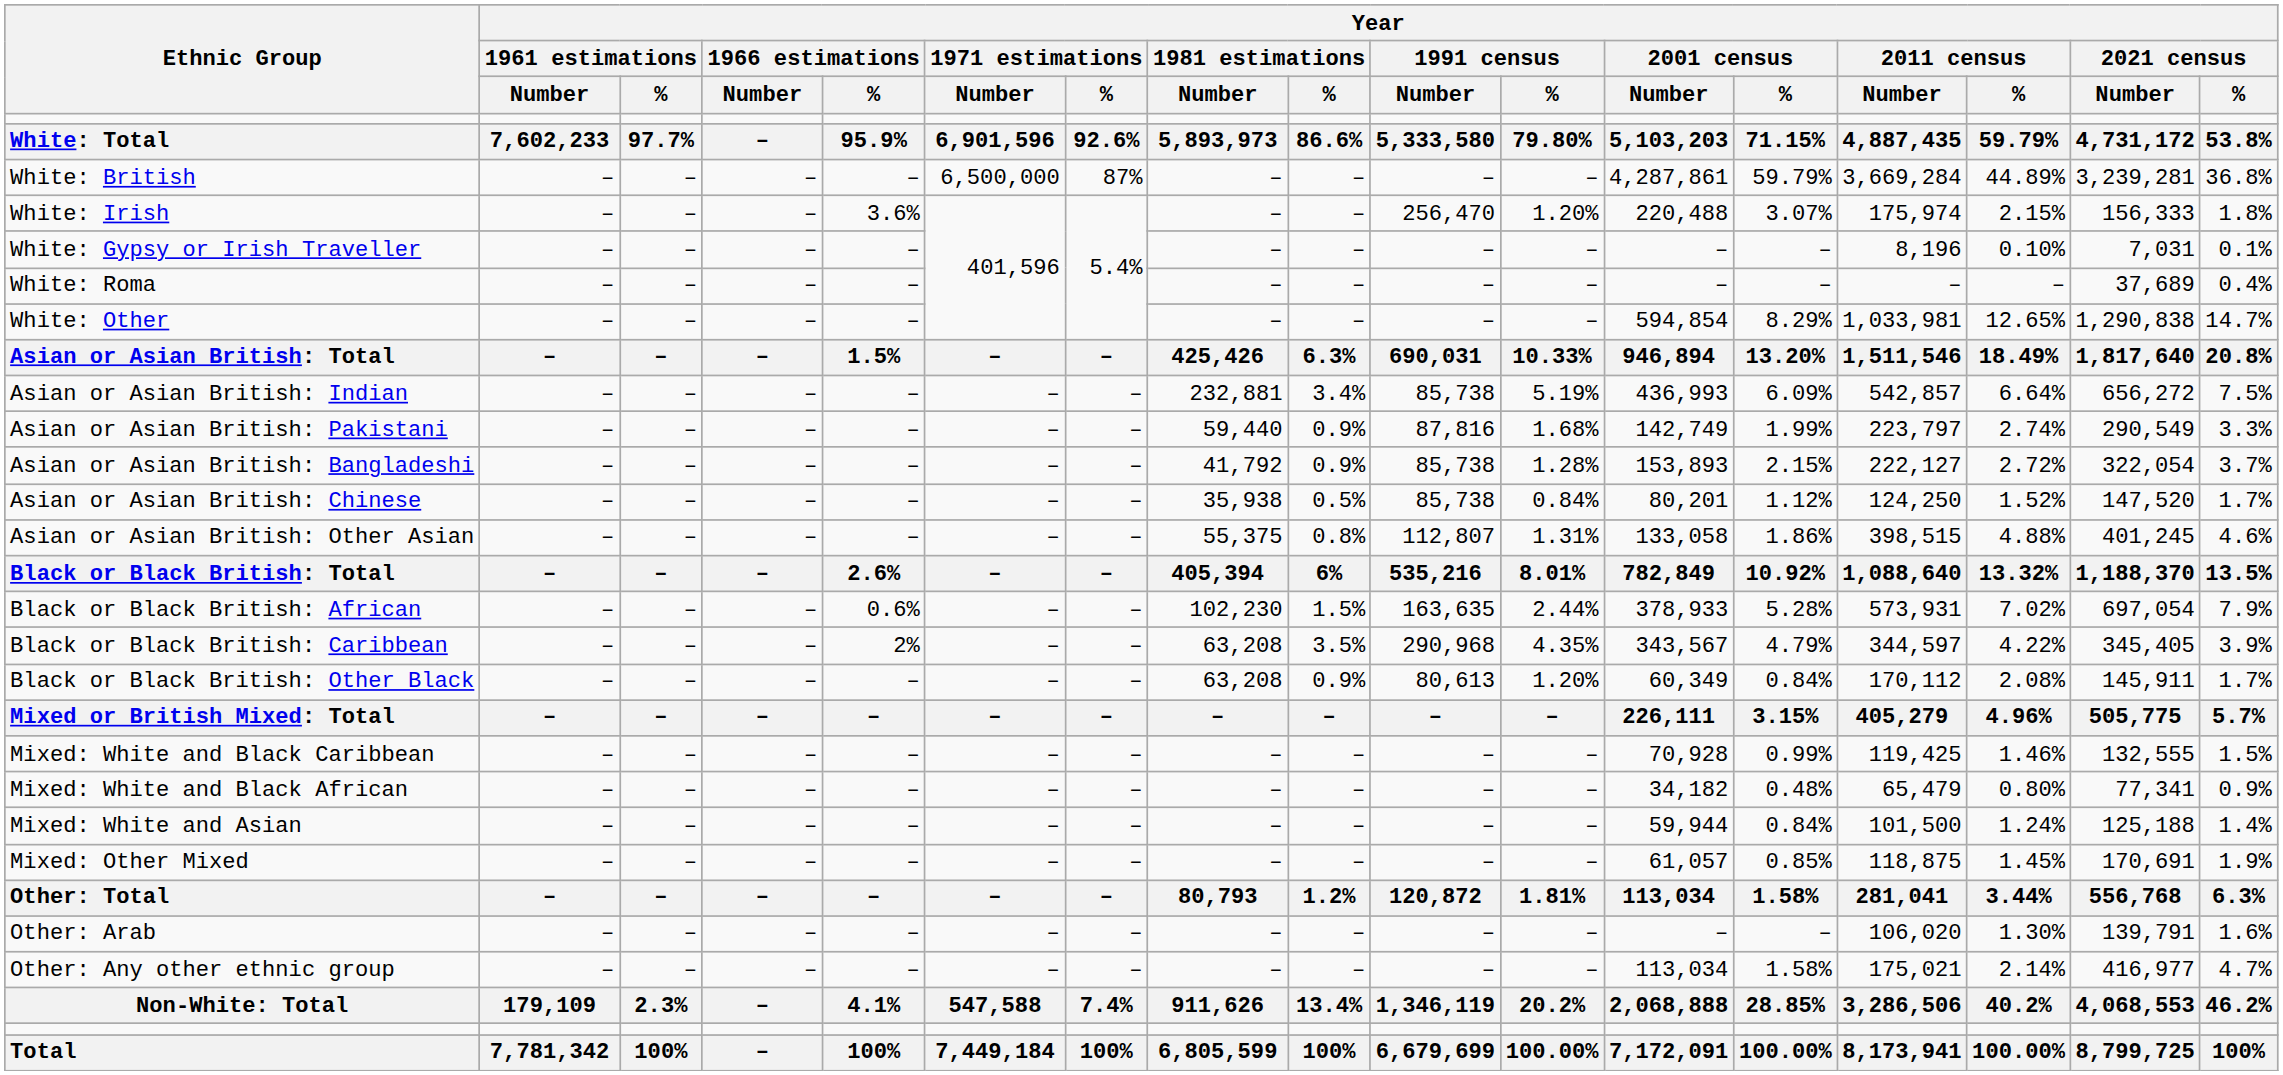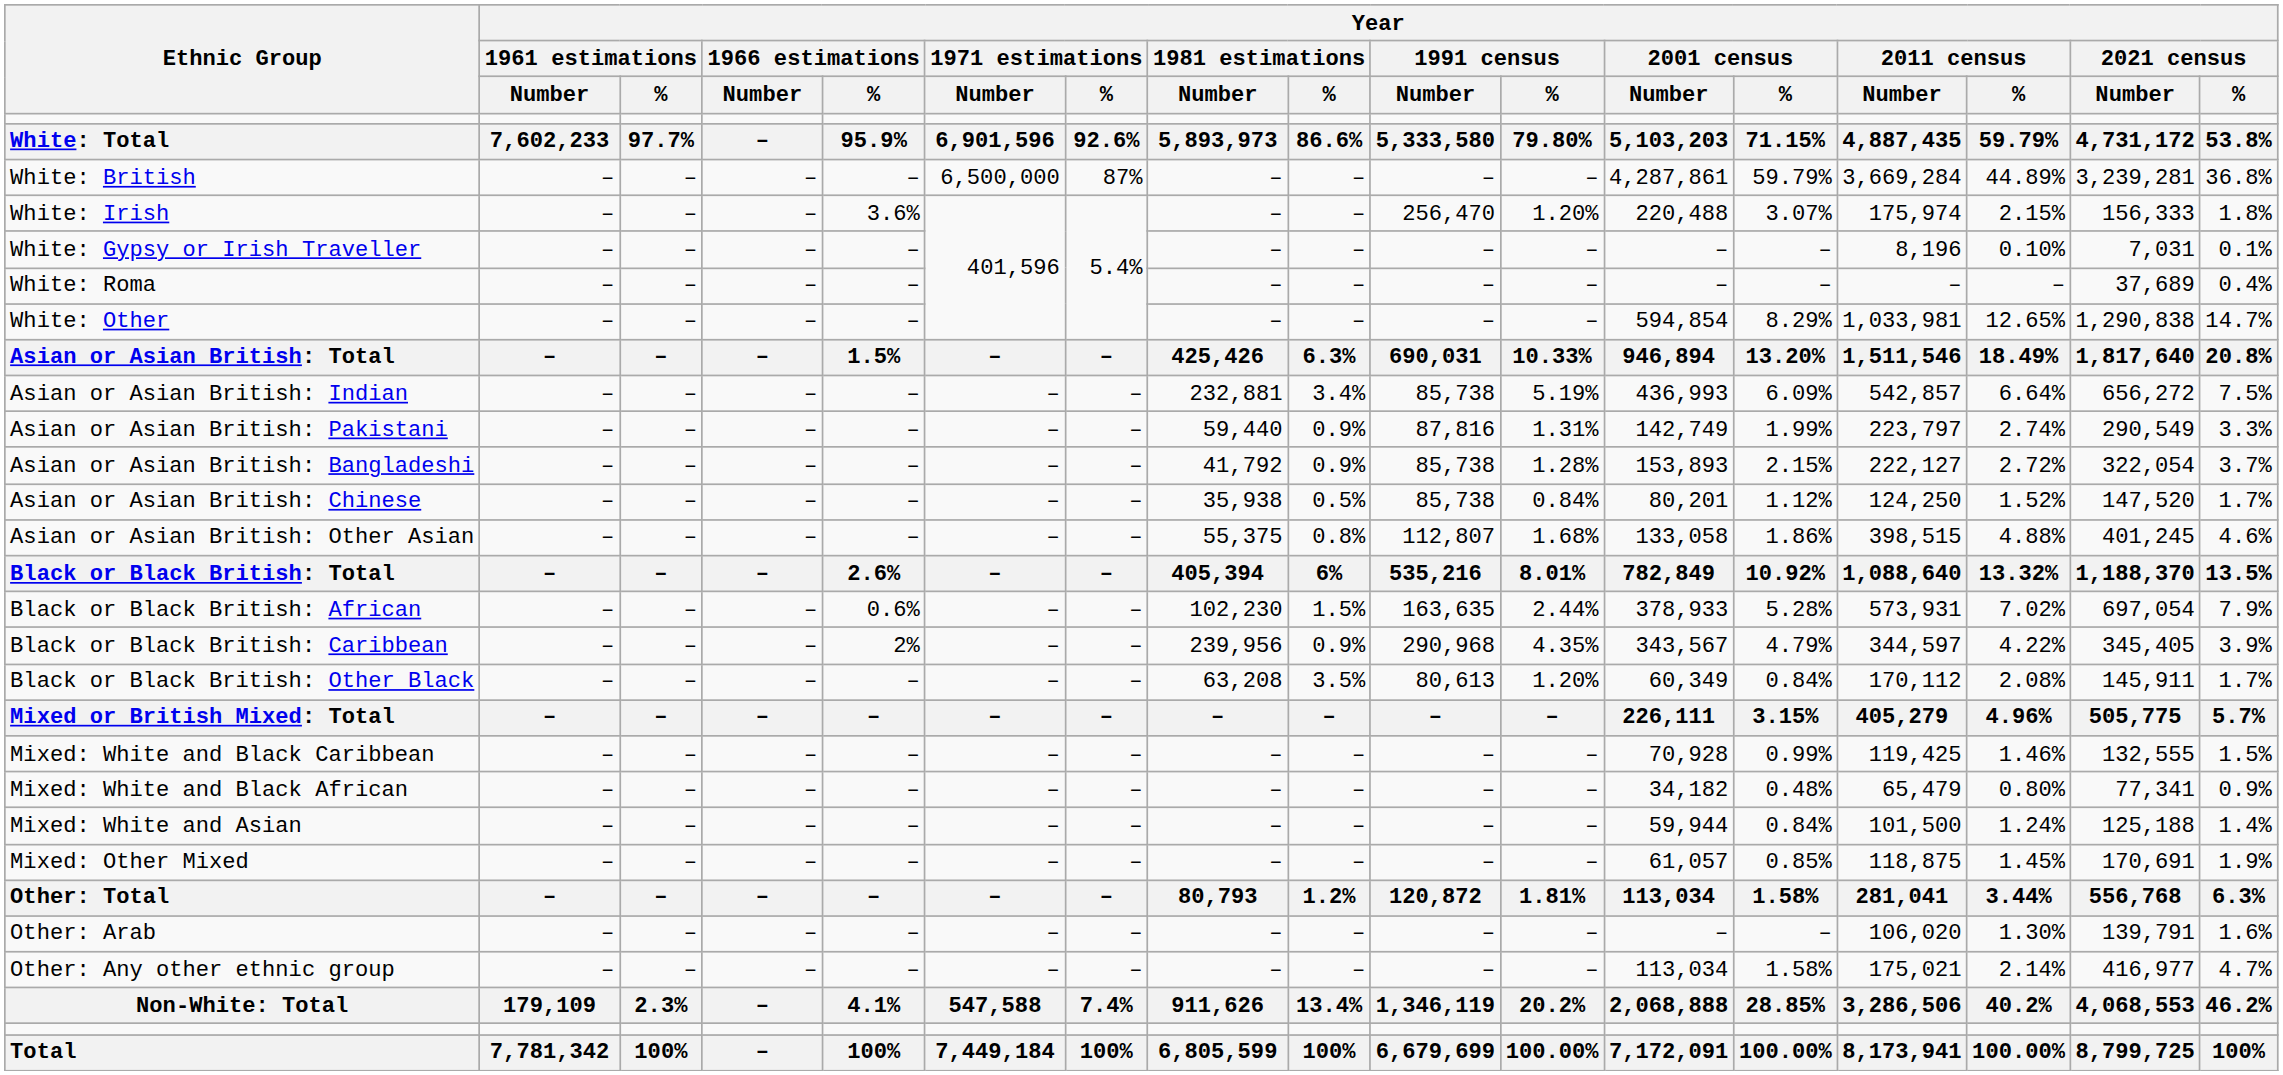Asian or Asian British: Pakistani | Year / 1991 census / %: 1.68% -> 1.31%
Asian or Asian British: Other Asian | Year / 1991 census / %: 1.31% -> 1.68%
Black or Black British: Caribbean | Year / 1981 estimations / Number: 63,208 -> 239,956
Black or Black British: Caribbean | Year / 1981 estimations / %: 3.5% -> 0.9%
Black or Black British: Other Black | Year / 1981 estimations / %: 0.9% -> 3.5%
